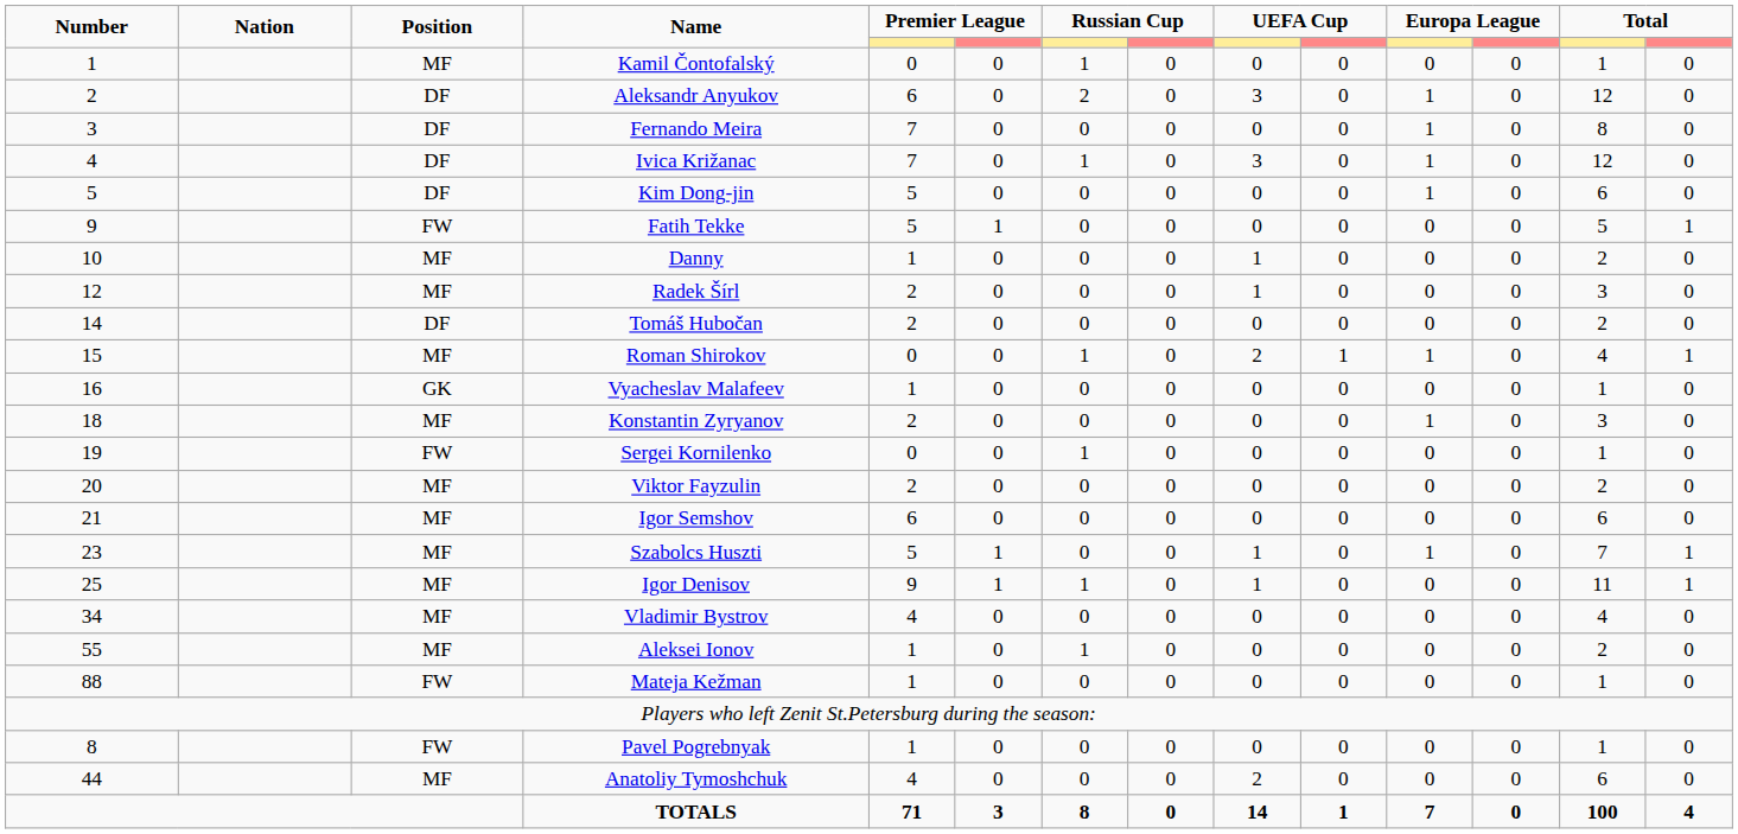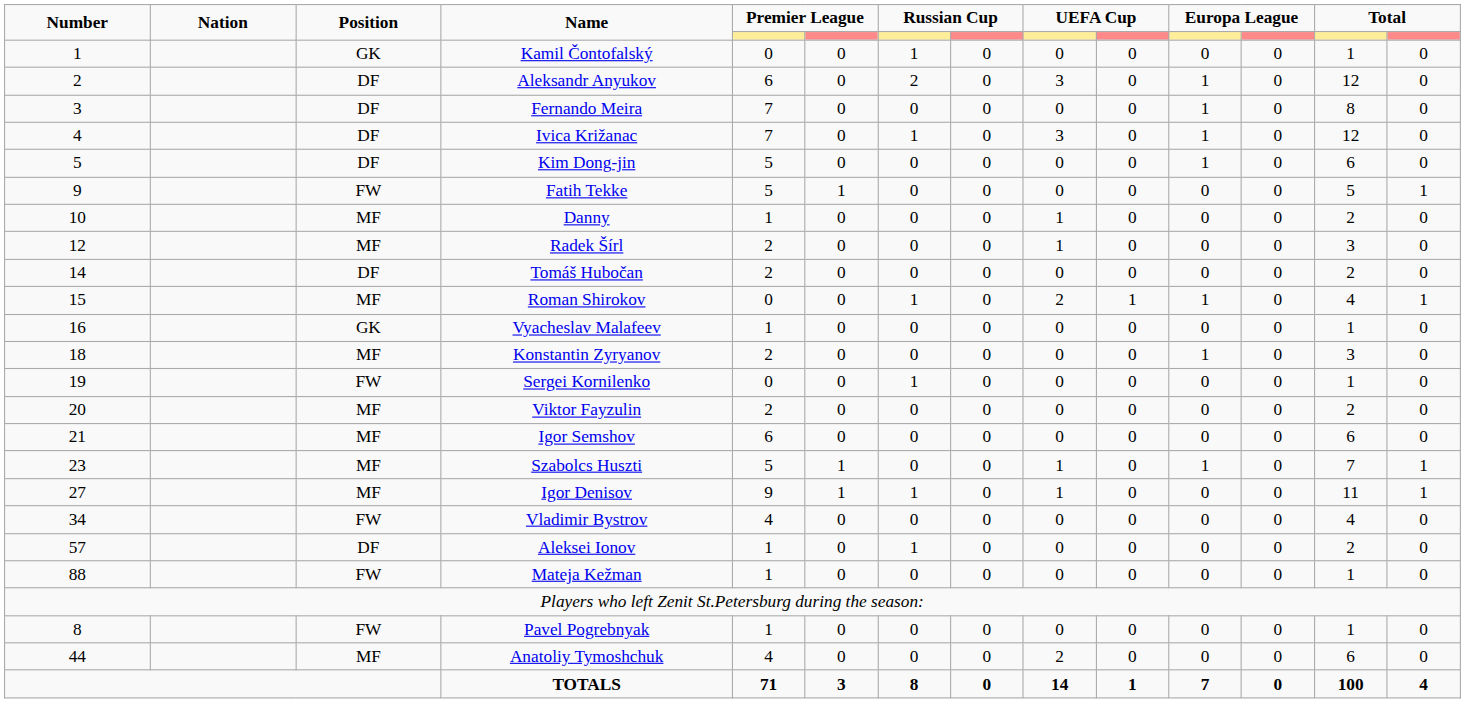Kamil Čontofalský | Position: MF -> GK
Igor Denisov | Number: 25 -> 27
Vladimir Bystrov | Position: MF -> FW
Aleksei Ionov | Number: 55 -> 57
Aleksei Ionov | Position: MF -> DF
